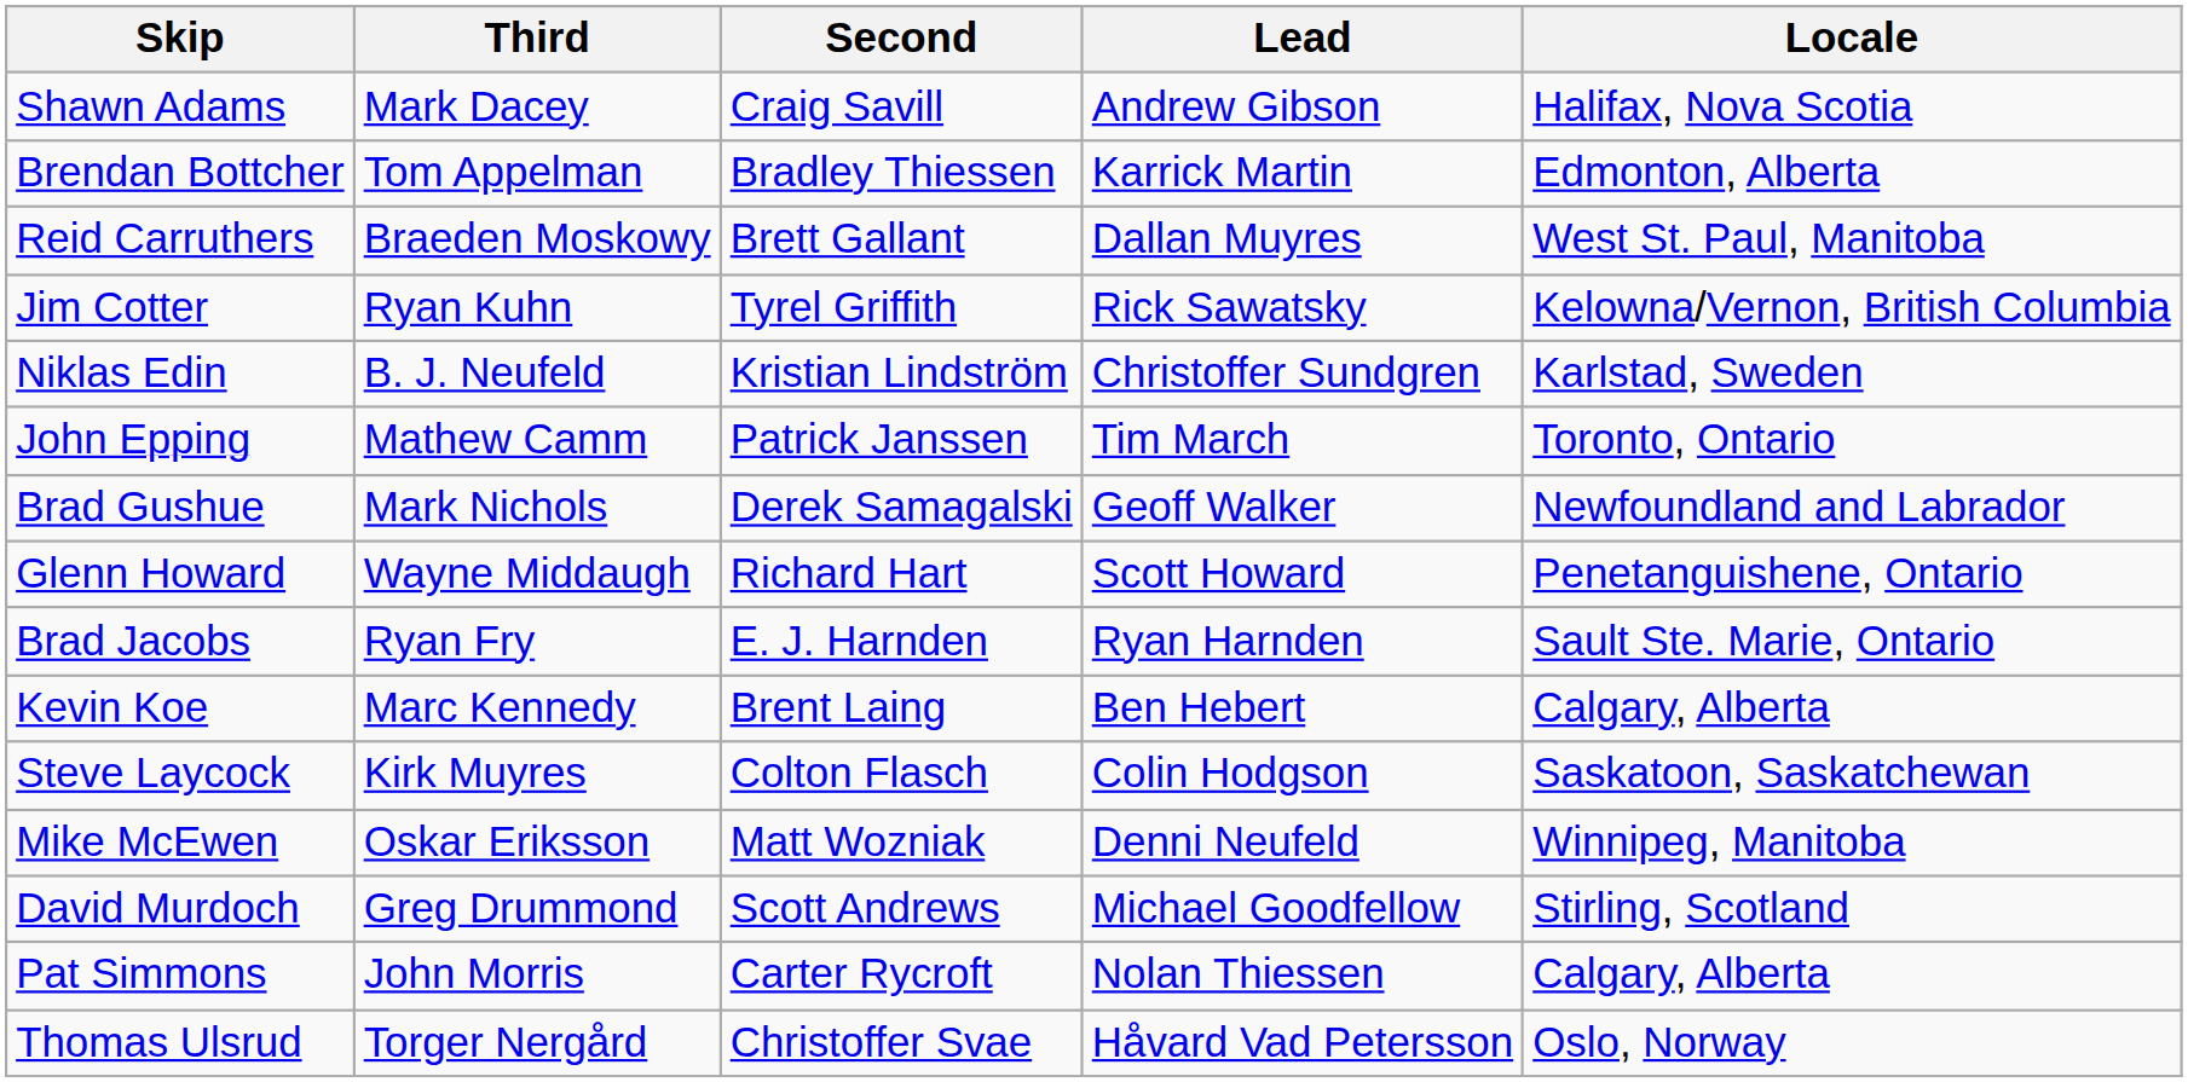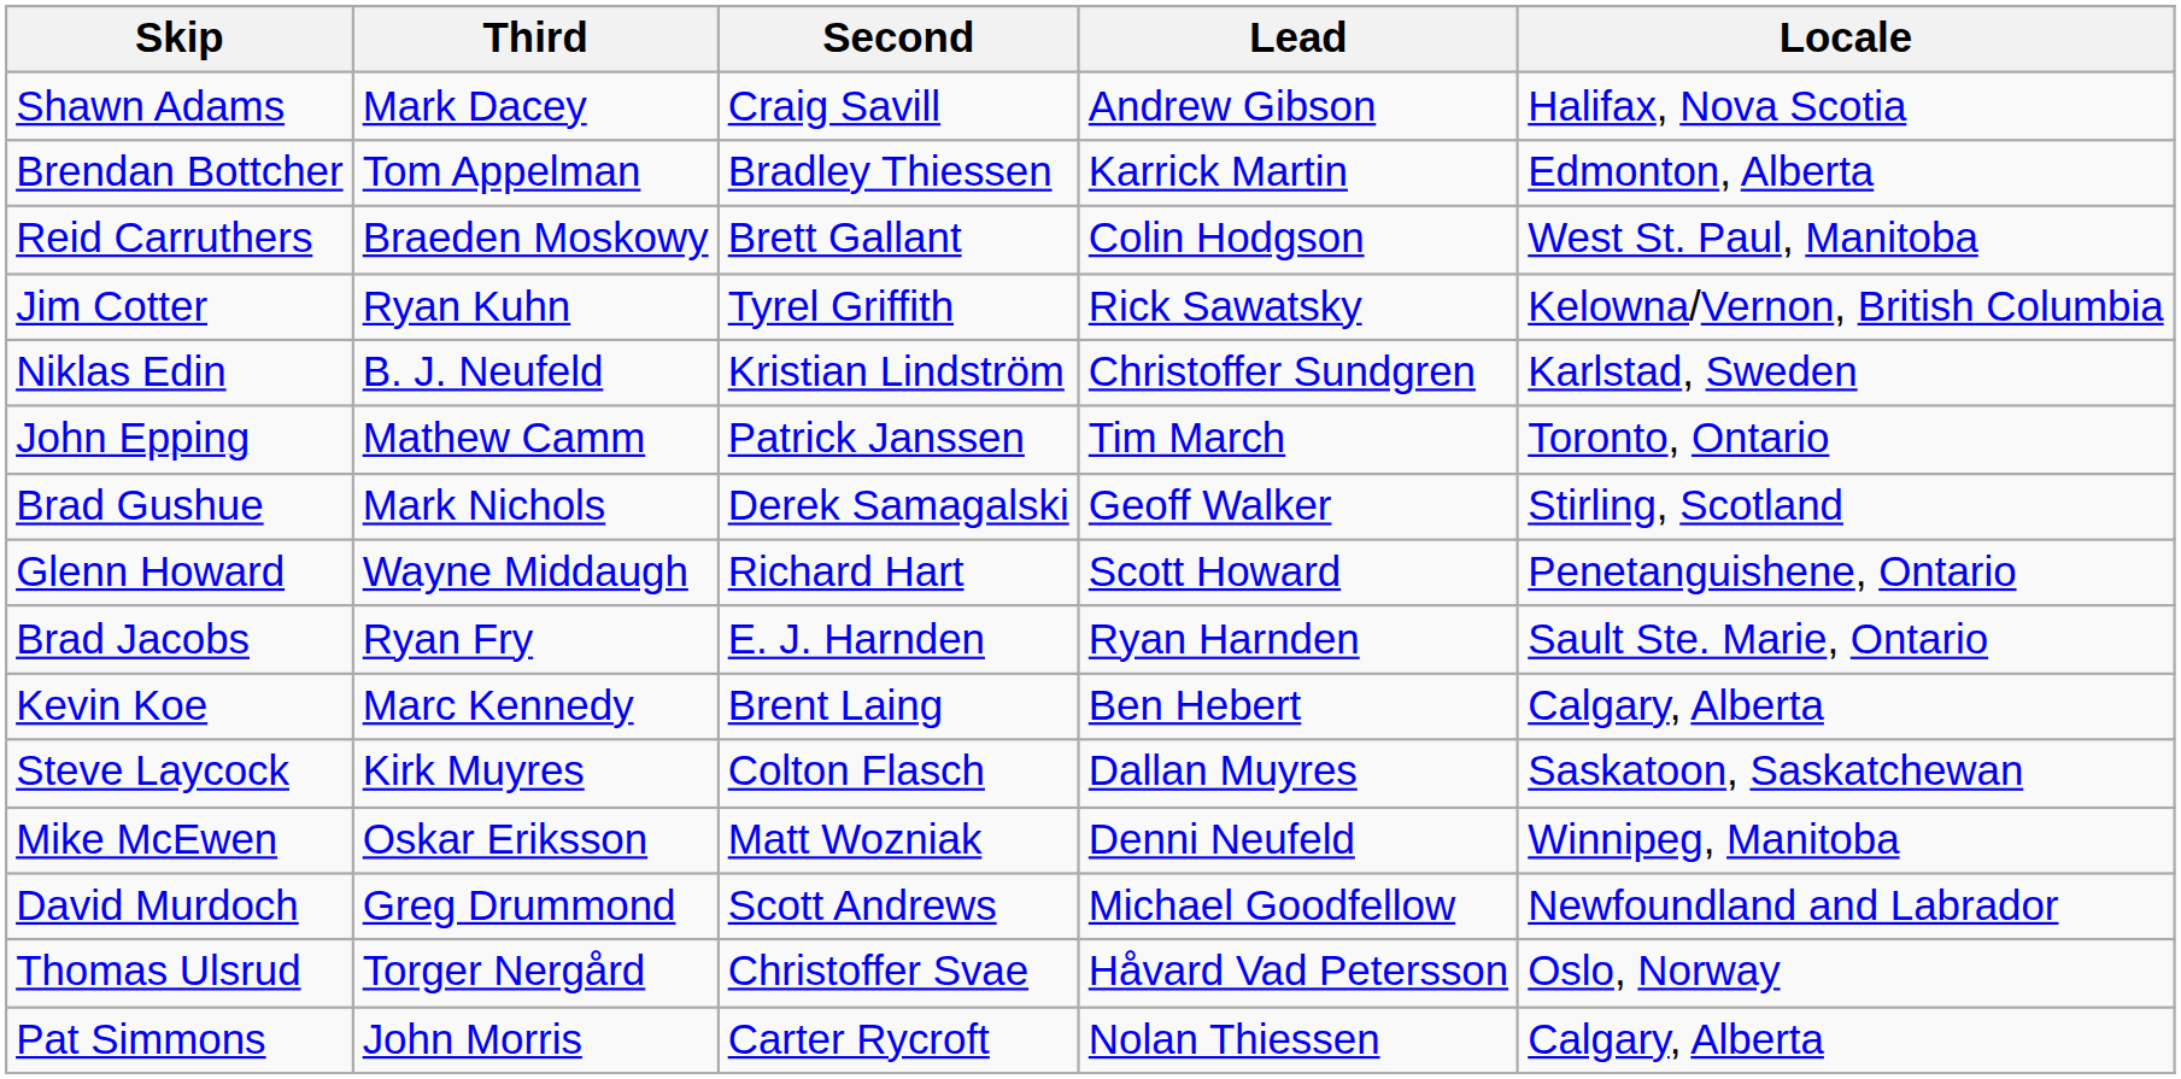Reid Carruthers | Lead: Dallan Muyres -> Colin Hodgson
Brad Gushue | Locale: Newfoundland and Labrador -> Stirling, Scotland
Steve Laycock | Lead: Colin Hodgson -> Dallan Muyres
David Murdoch | Locale: Stirling, Scotland -> Newfoundland and Labrador
rows swapped: Pat Simmons <-> Thomas Ulsrud
